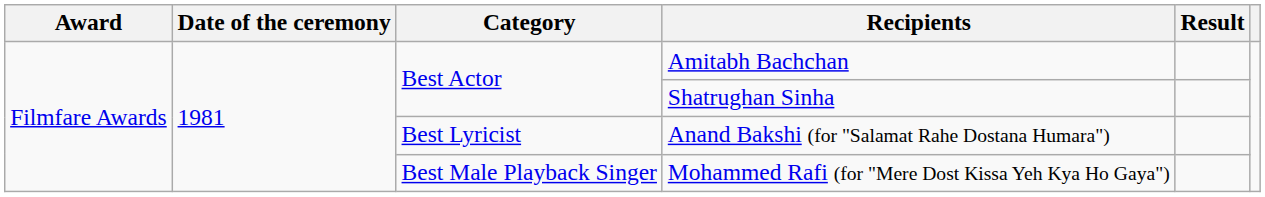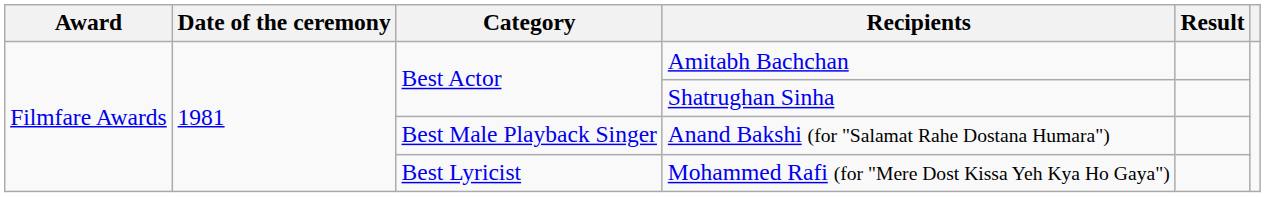Anand Bakshi (for "Salamat Rahe Dostana Humara") | Category: Best Lyricist -> Best Male Playback Singer
Mohammed Rafi (for "Mere Dost Kissa Yeh Kya Ho Gaya") | Category: Best Male Playback Singer -> Best Lyricist
